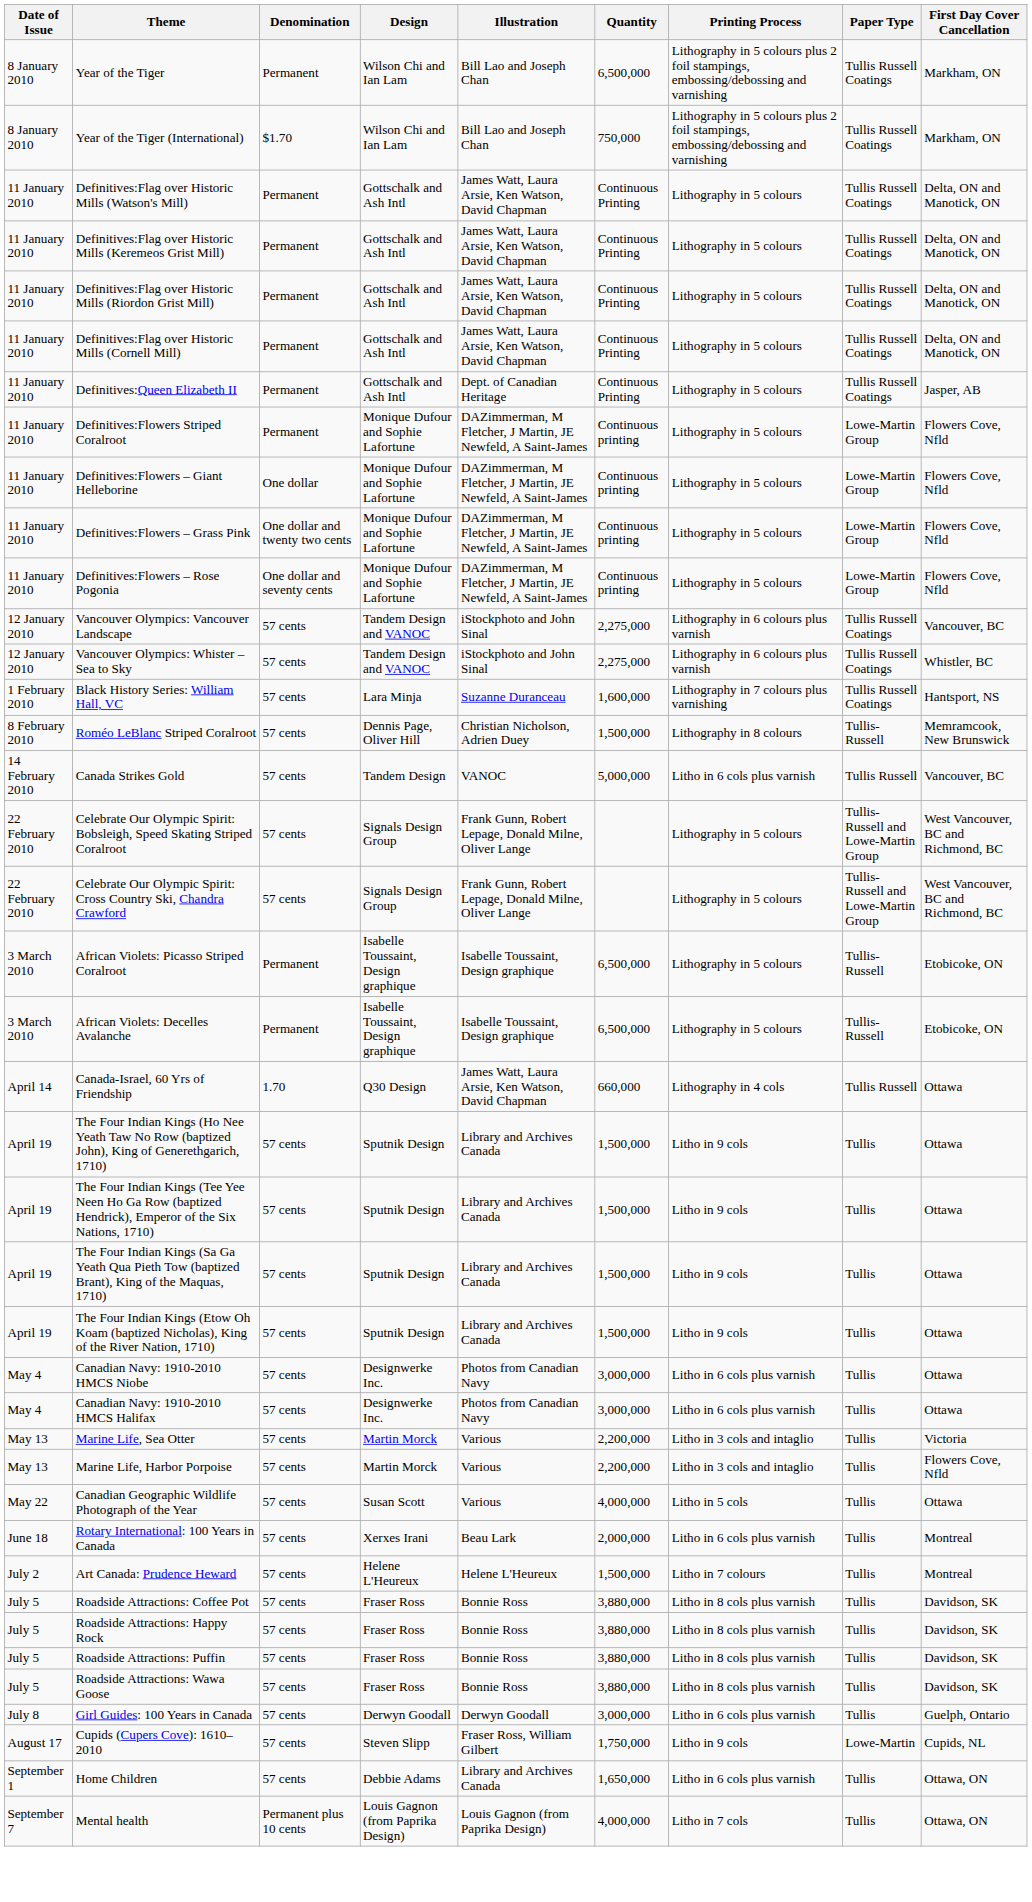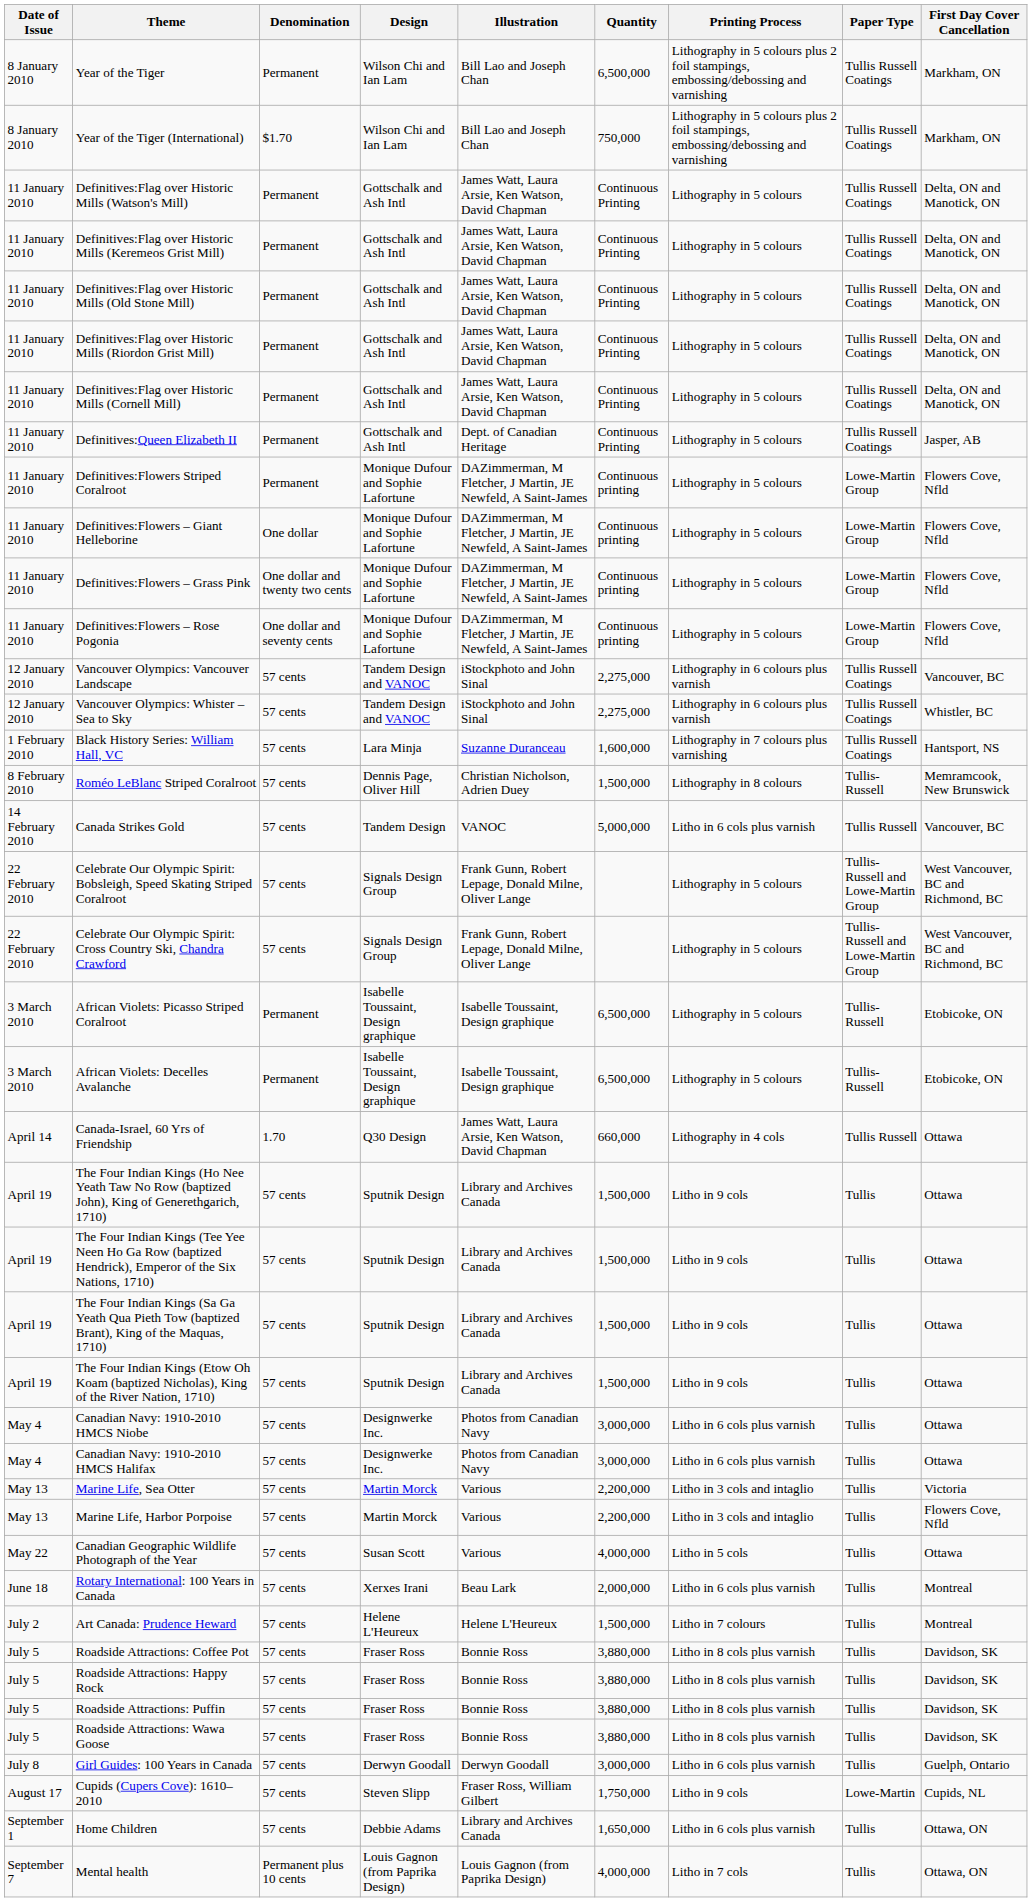+ row: 11 January 2010 | Definitives:Flag over Historic Mills (Old Stone Mill) | Permanent | Gottschalk and Ash Intl | James Watt, Laura Arsie, Ken Watson, David Chapman | Continuous Printing | Lithography in 5 colours | Tullis Russell Coatings | Delta, ON and Manotick, ON
